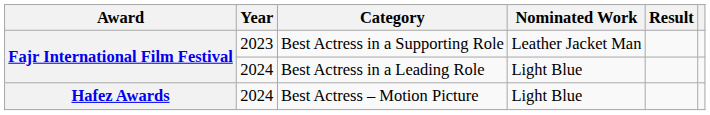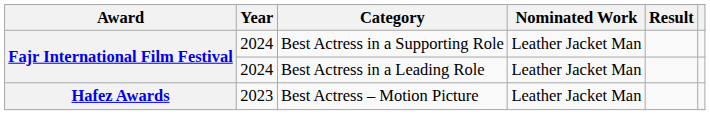Best Actress in a Supporting Role | Year: 2023 -> 2024
Best Actress in a Leading Role | Nominated Work: Light Blue -> Leather Jacket Man
Best Actress – Motion Picture | Year: 2024 -> 2023
Best Actress – Motion Picture | Nominated Work: Light Blue -> Leather Jacket Man
